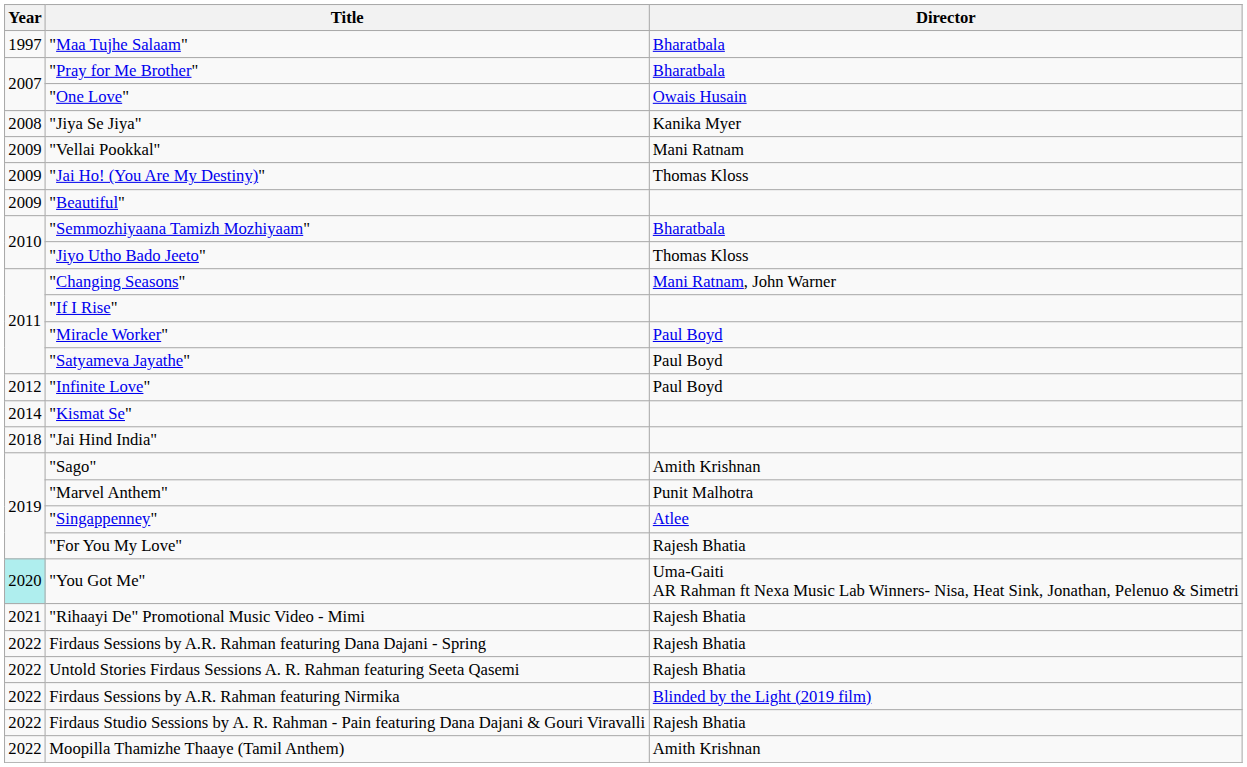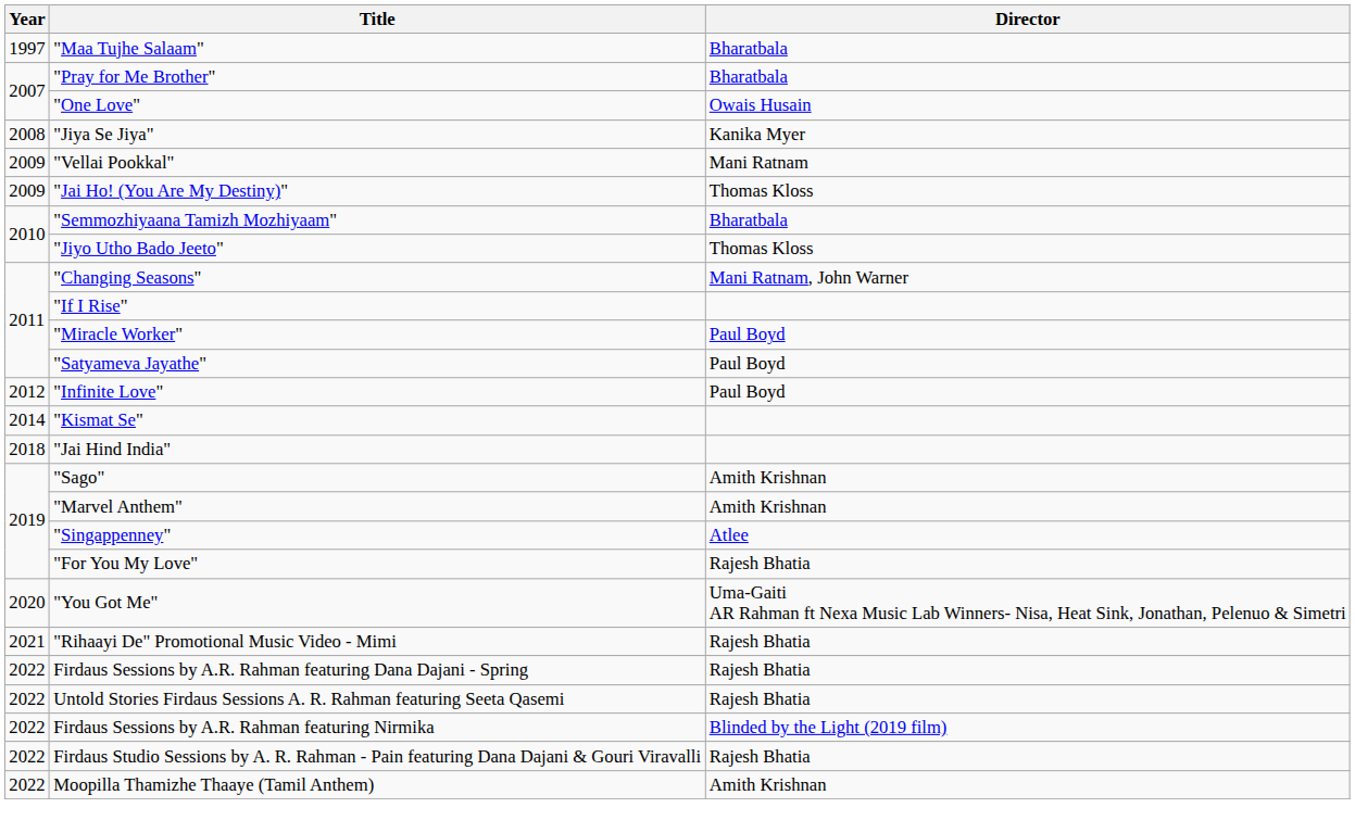- row: 2009 | "Beautiful"
"Marvel Anthem" | Director: Punit Malhotra -> Amith Krishnan
"You Got Me" | Year: paleturquoise background -> no background
